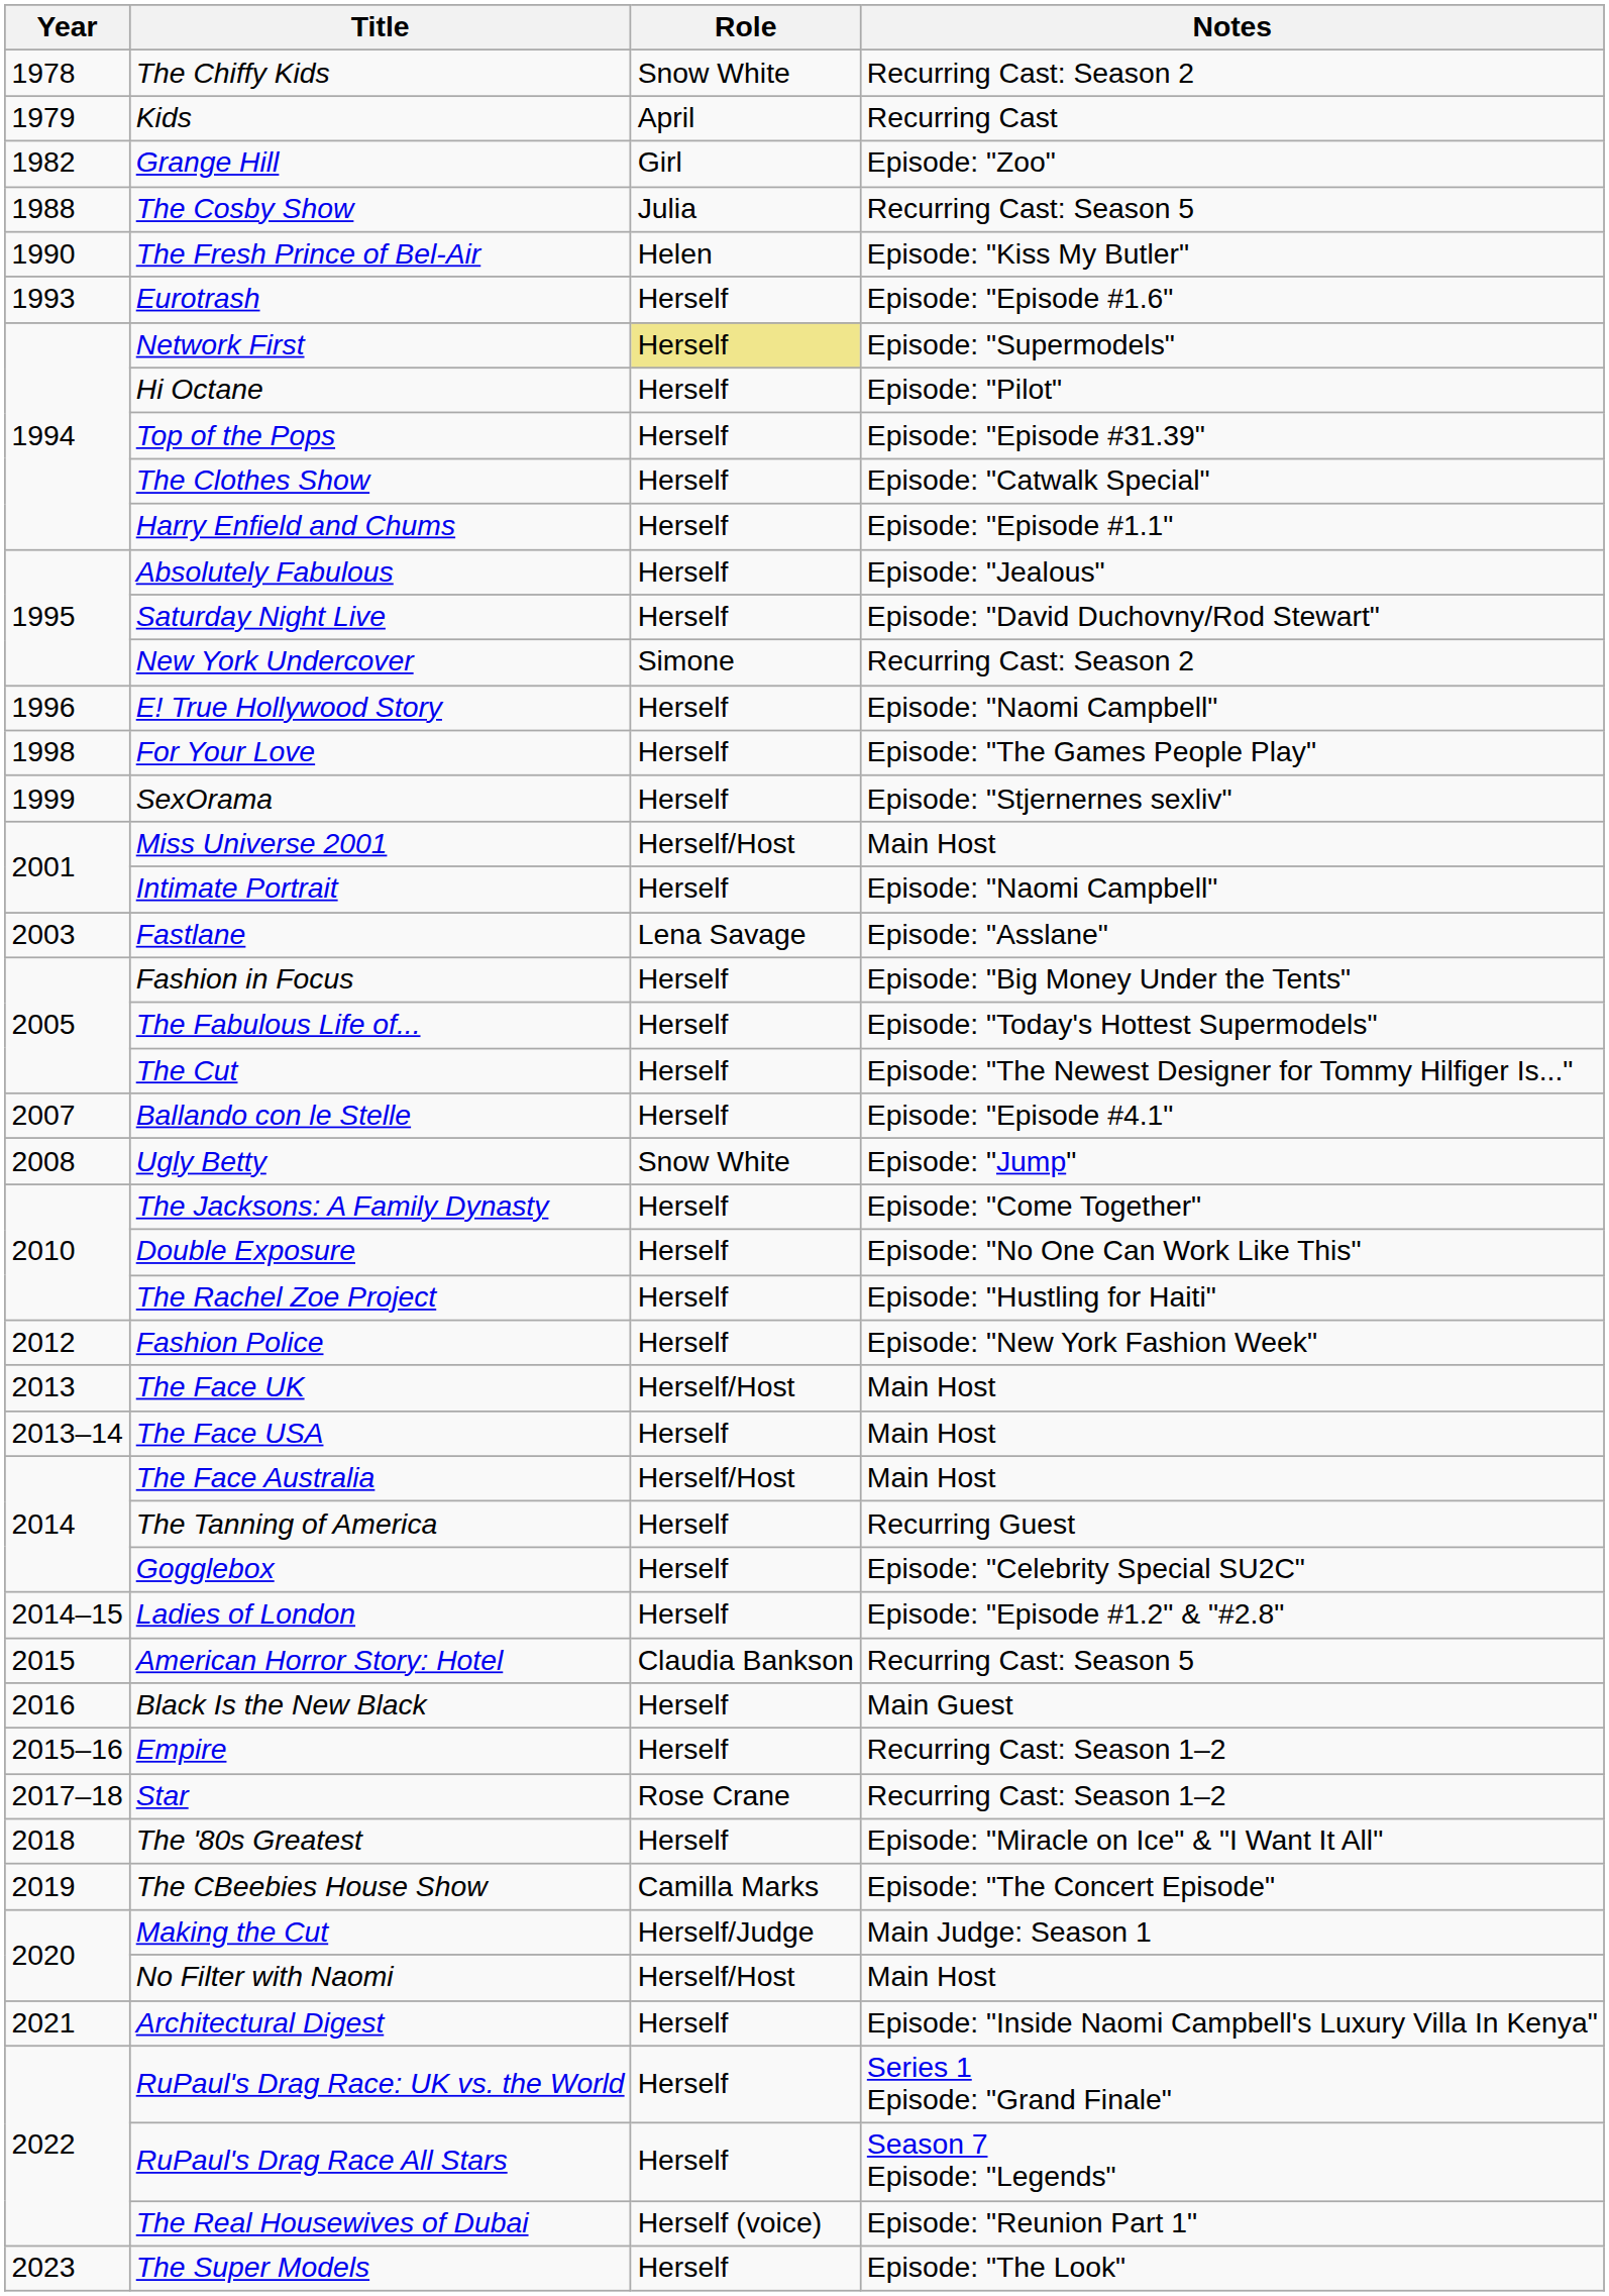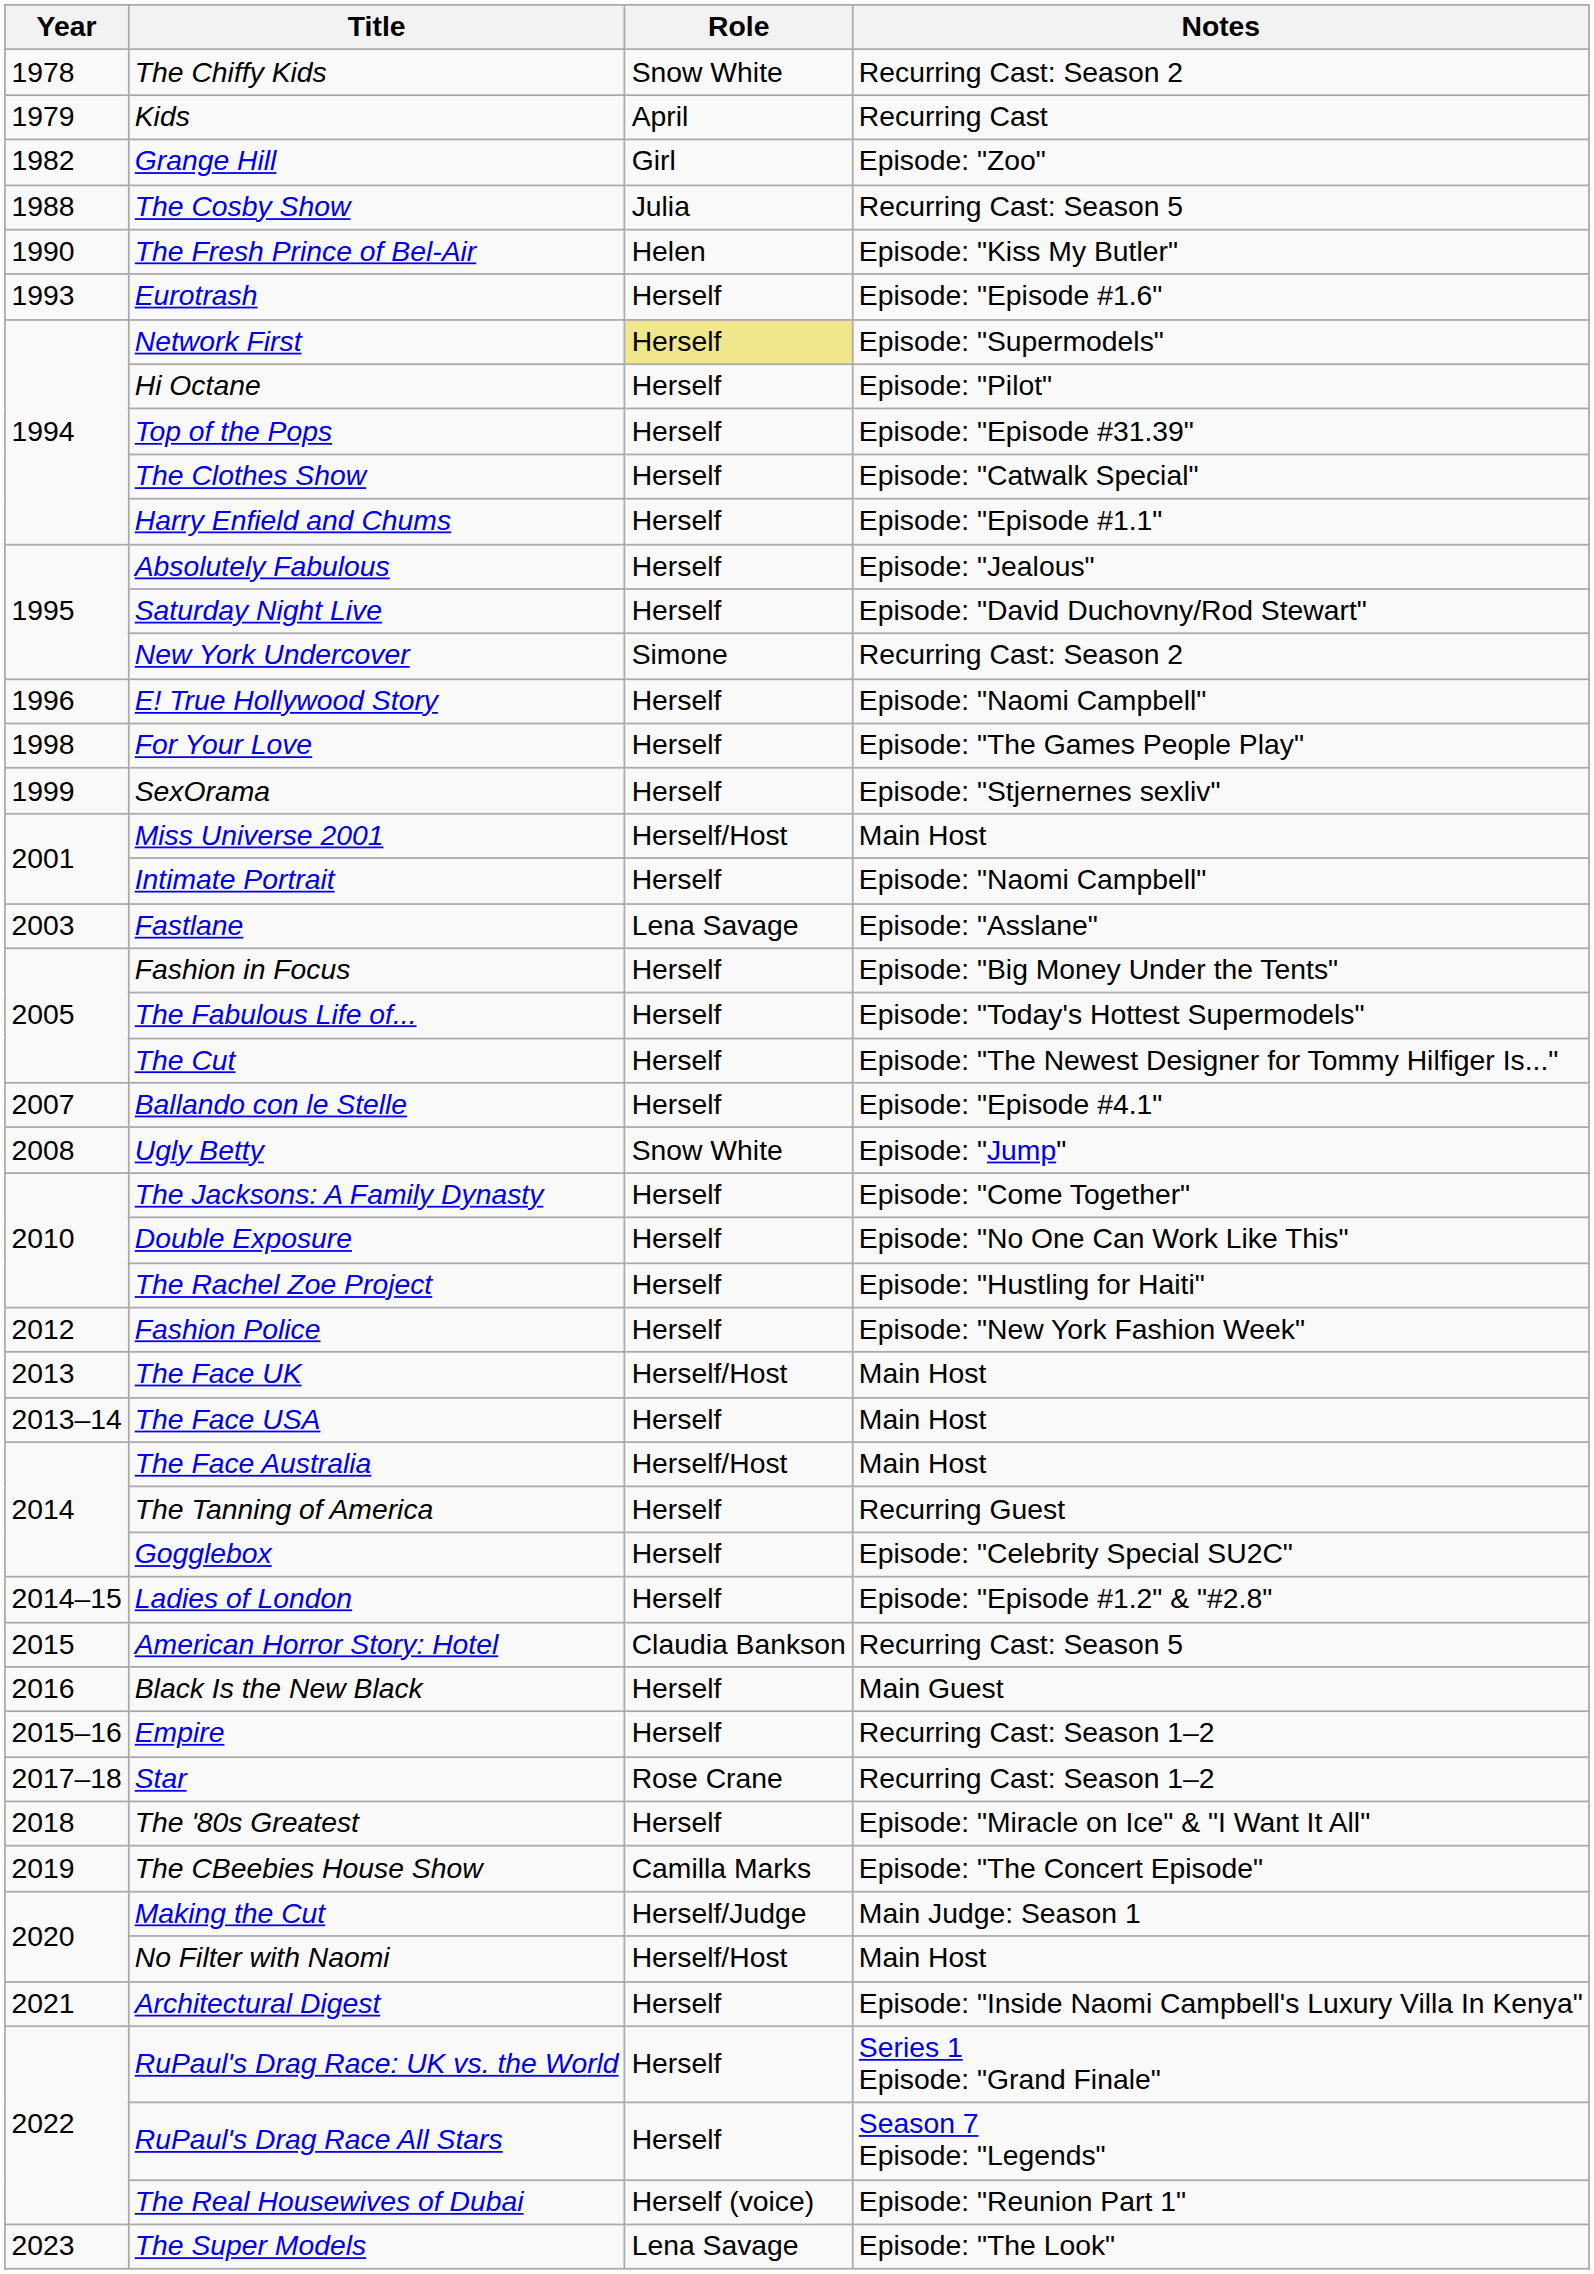The Super Models | Role: Herself -> Lena Savage
